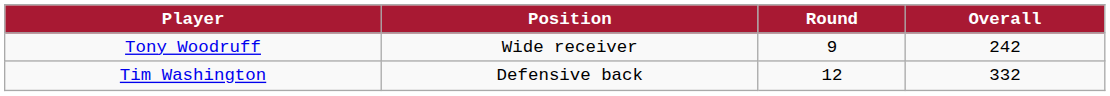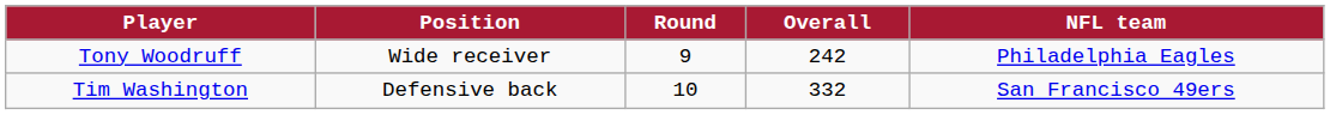+ column: NFL team | Philadelphia Eagles | San Francisco 49ers
Tim Washington | Round: 12 -> 10
